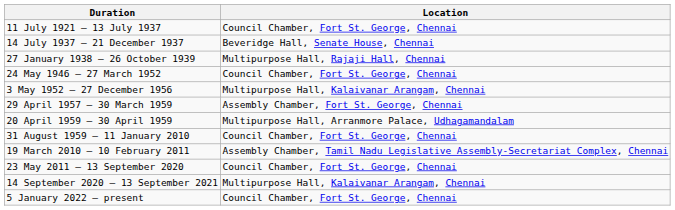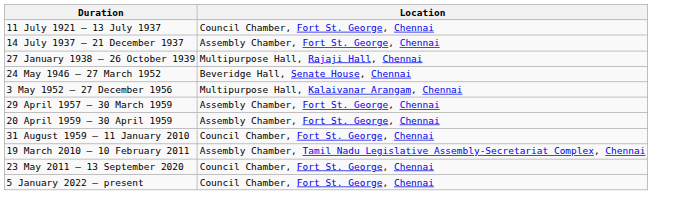14 July 1937 – 21 December 1937 | Location: Beveridge Hall, Senate House, Chennai -> Assembly Chamber, Fort St. George, Chennai
24 May 1946 – 27 March 1952 | Location: Council Chamber, Fort St. George, Chennai -> Beveridge Hall, Senate House, Chennai
20 April 1959 – 30 April 1959 | Location: Multipurpose Hall, Arranmore Palace, Udhagamandalam -> Assembly Chamber, Fort St. George, Chennai
- row: 14 September 2020 – 13 September 2021 | Multipurpose Hall, Kalaivanar Arangam, Chennai
